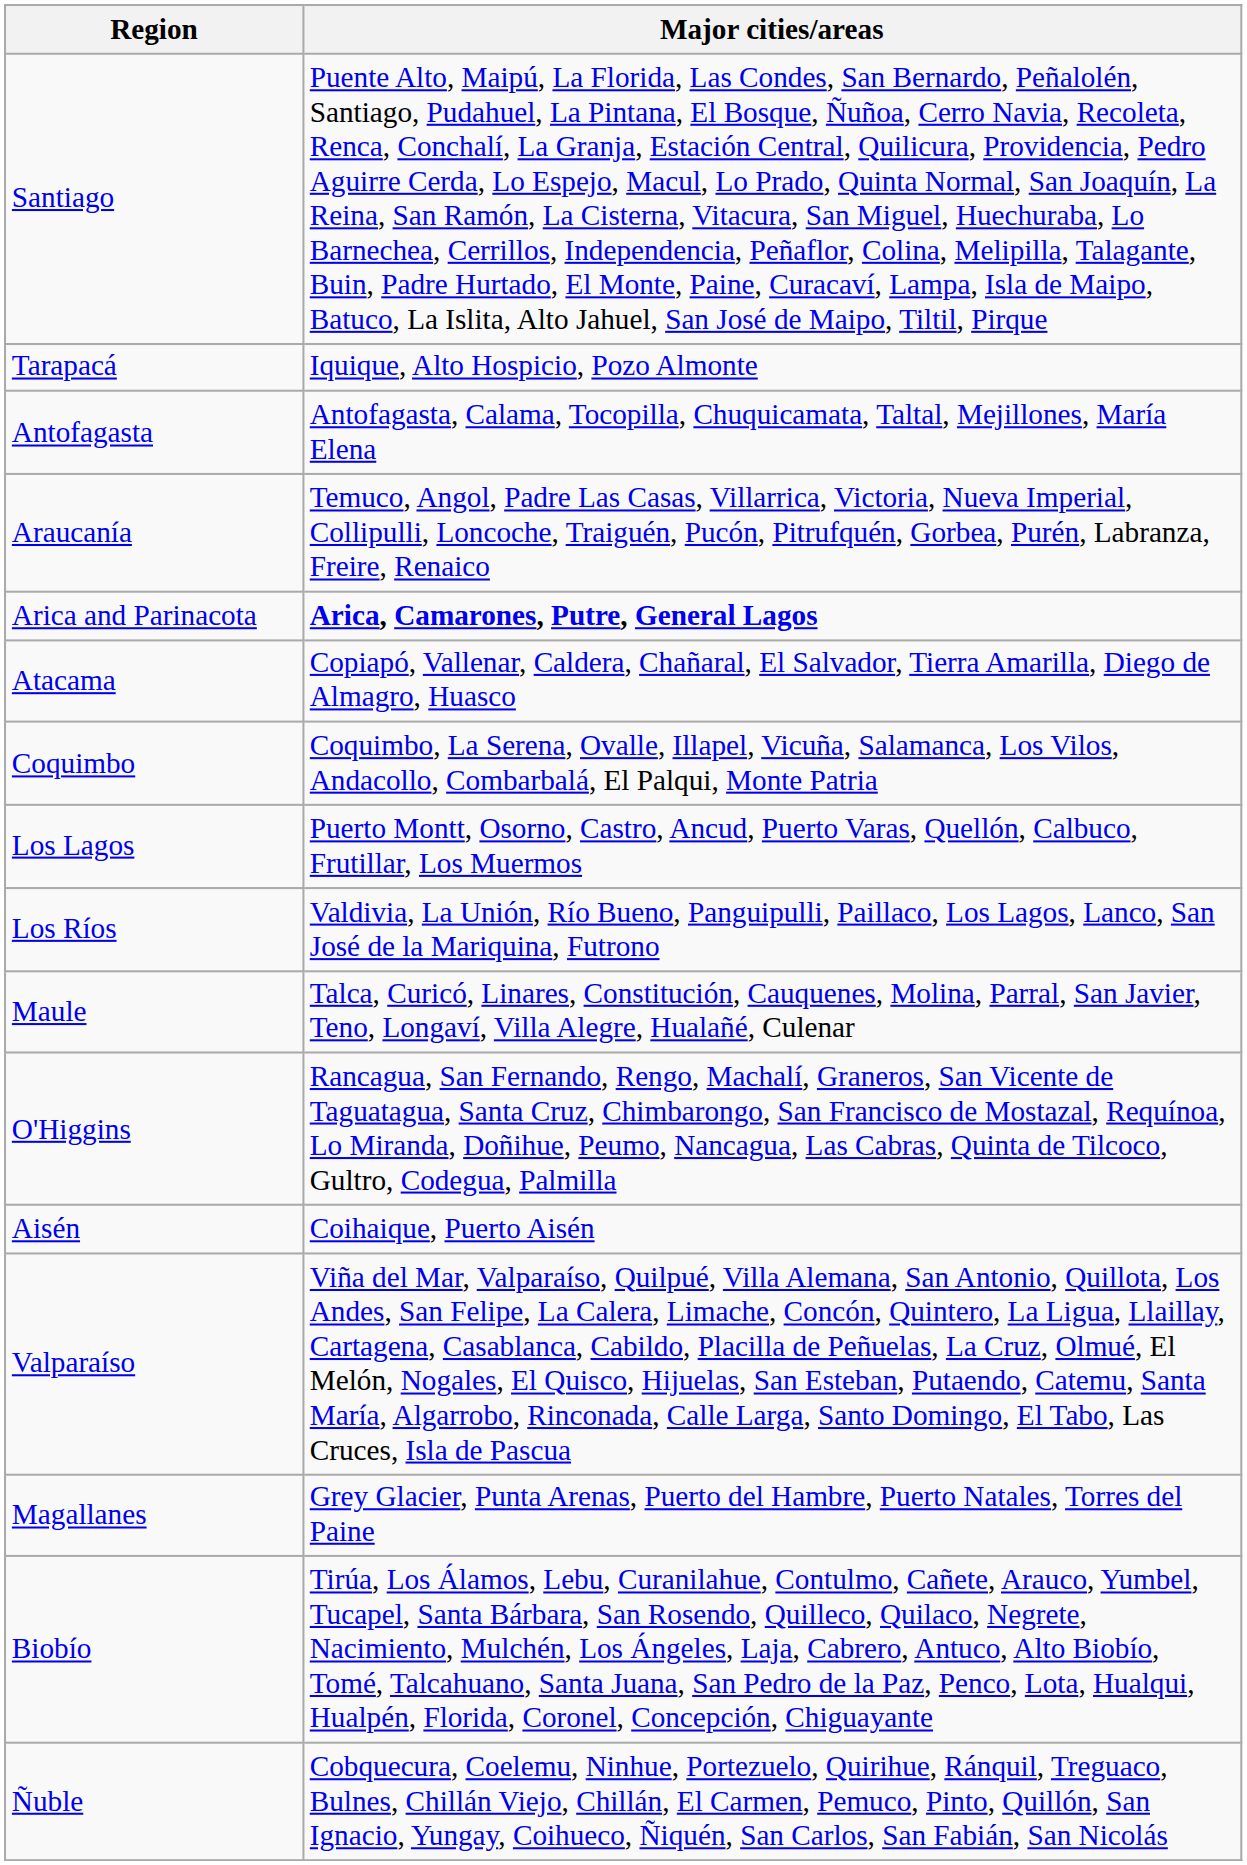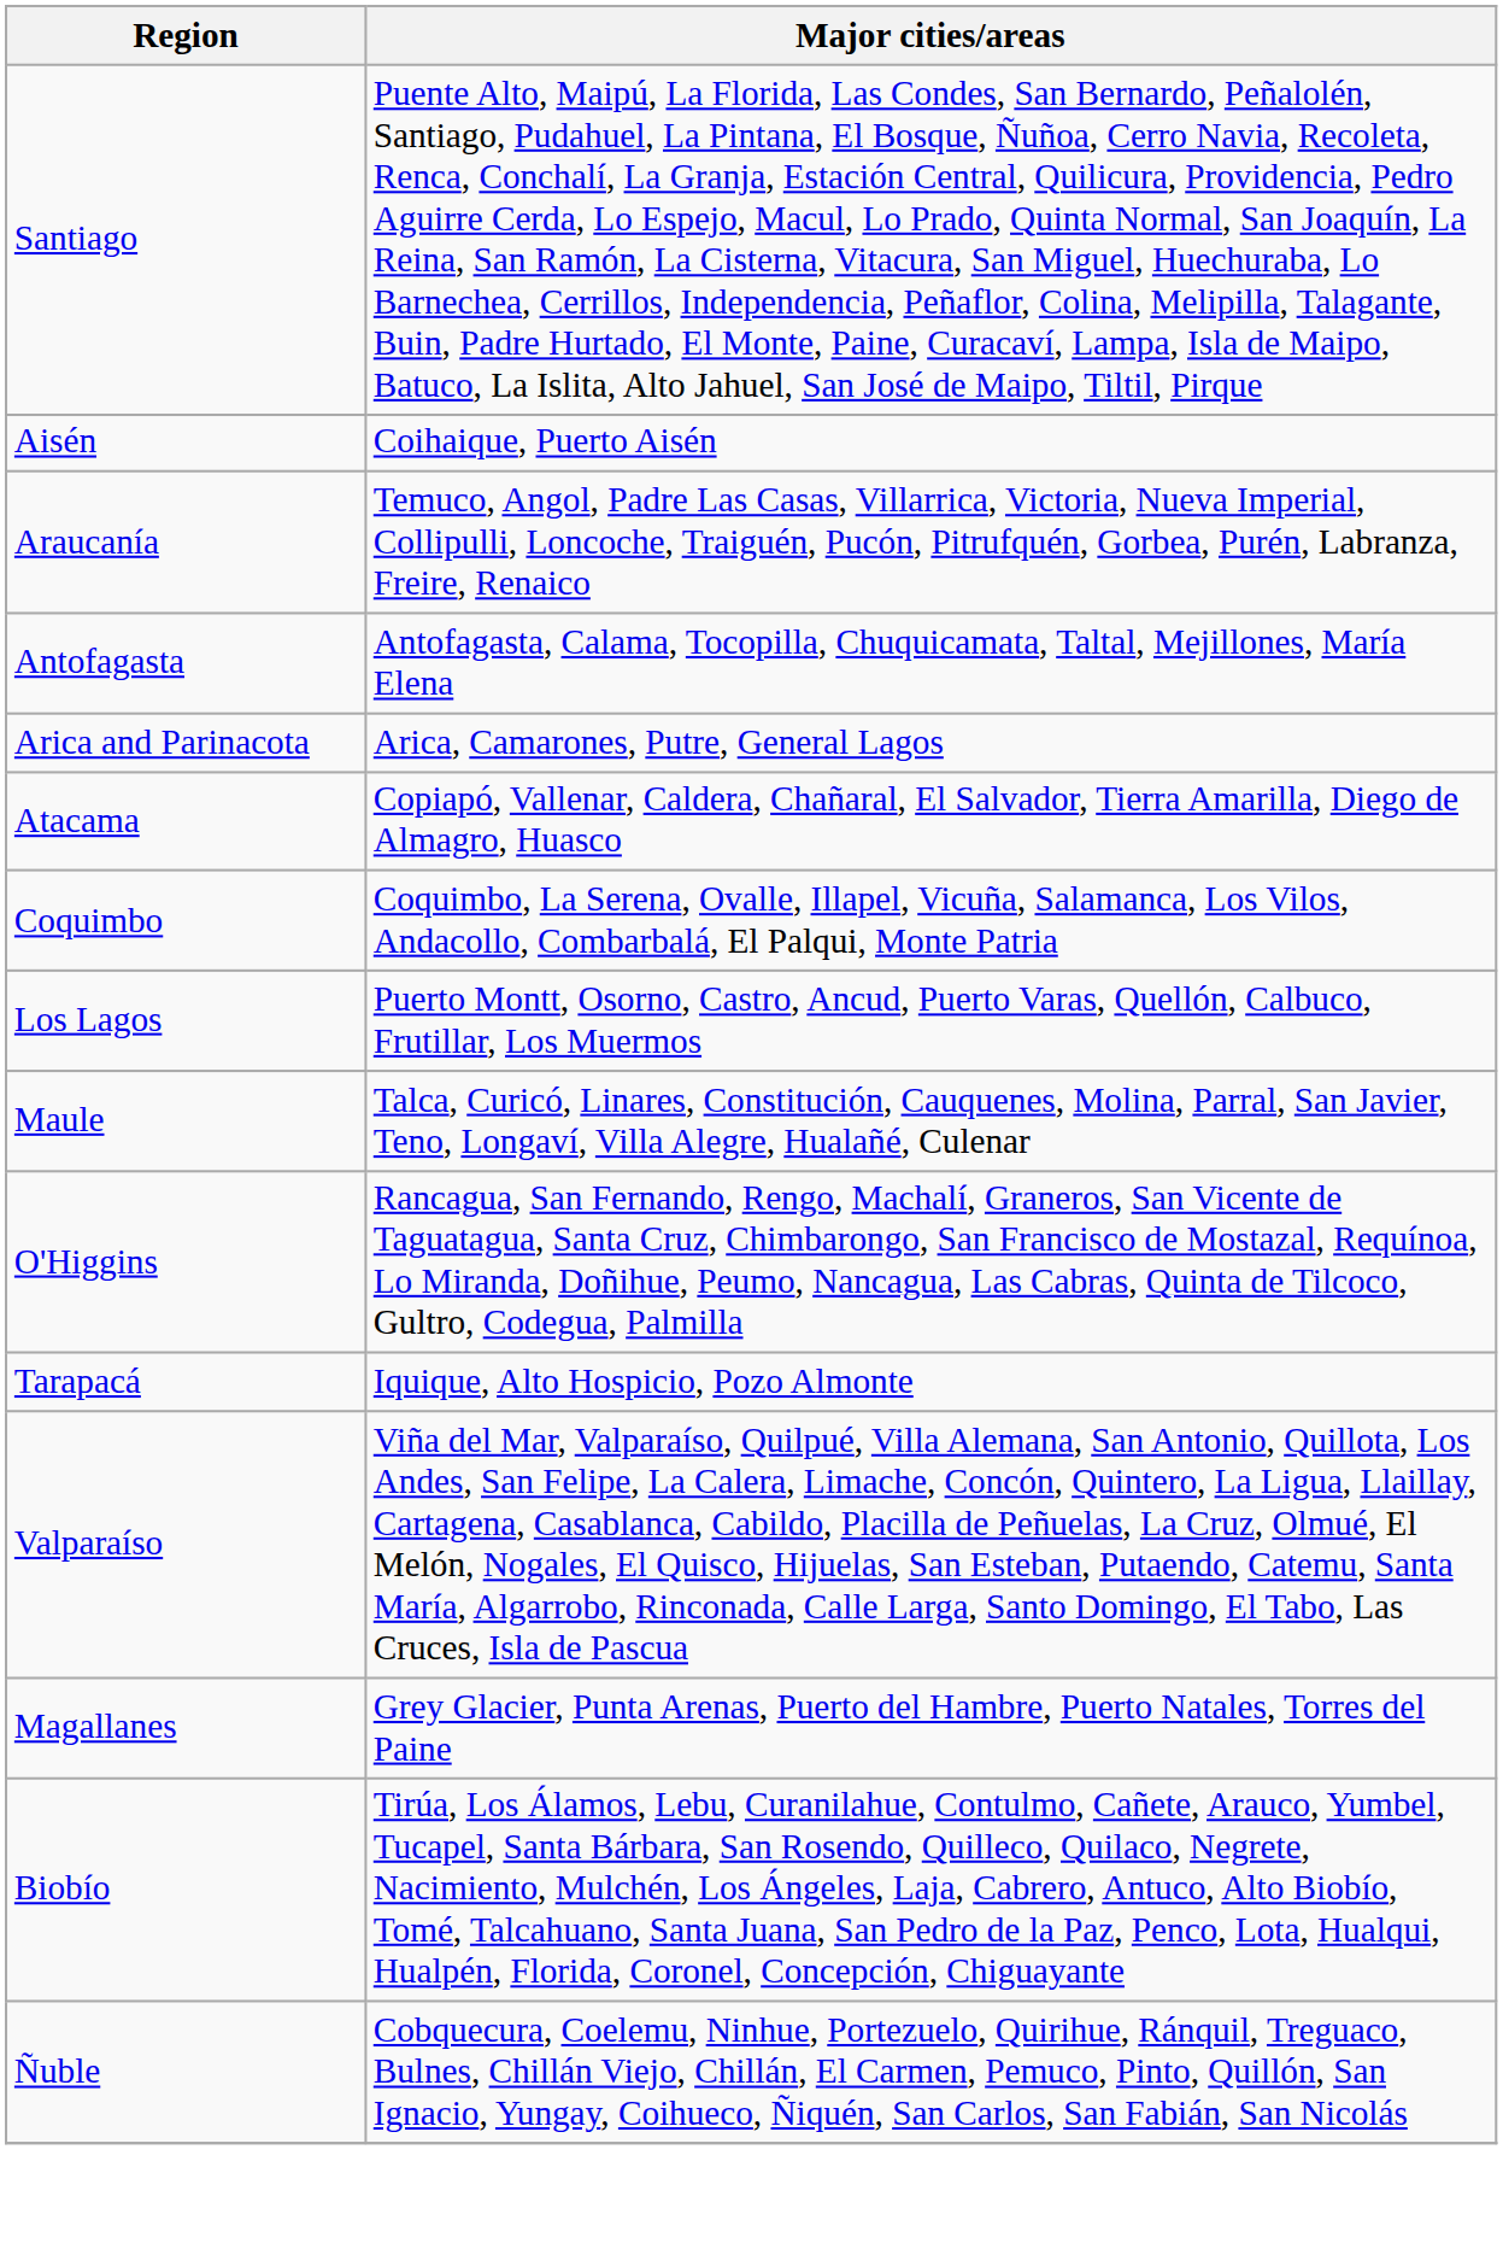rows swapped: Aisén <-> Tarapacá
rows swapped: Antofagasta <-> Araucanía
Arica and Parinacota | Major cities/areas: bold -> normal
- row: Los Ríos | Valdivia, La Unión, Río Bueno, Panguipulli, Paillaco, Los Lagos, Lanco, San José de la Mariquina, Futrono
